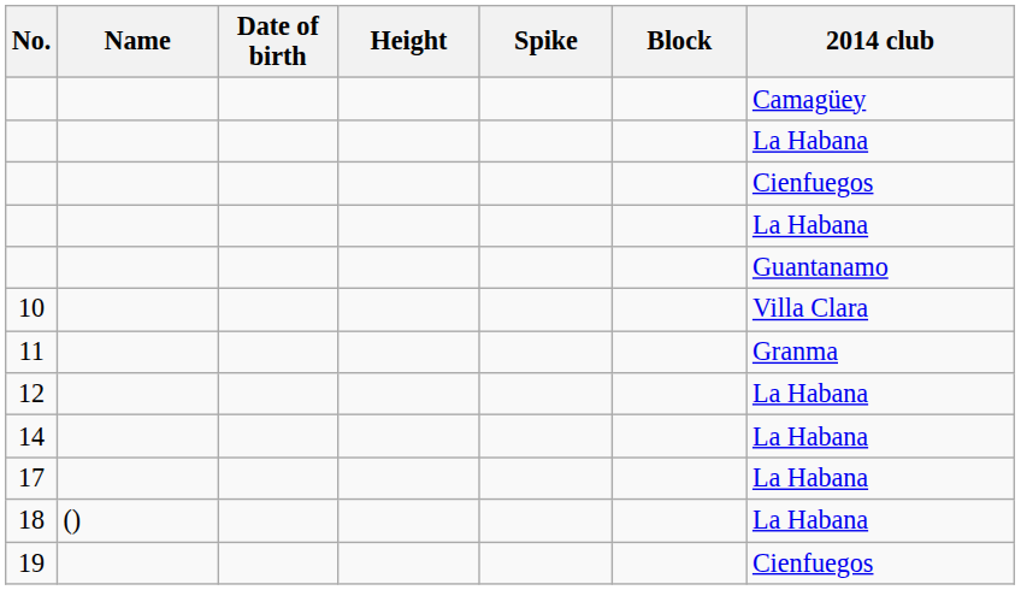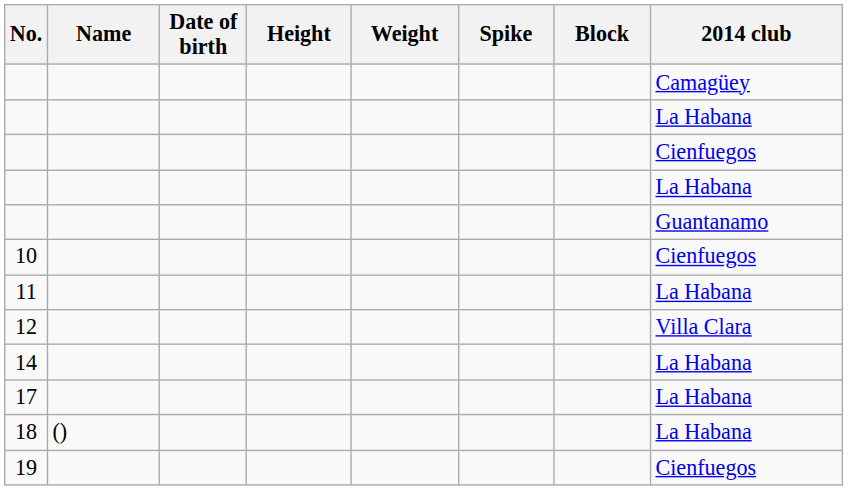+ column: Weight
10 | 2014 club: Villa Clara -> Cienfuegos
11 | 2014 club: Granma -> La Habana
12 | 2014 club: La Habana -> Villa Clara
